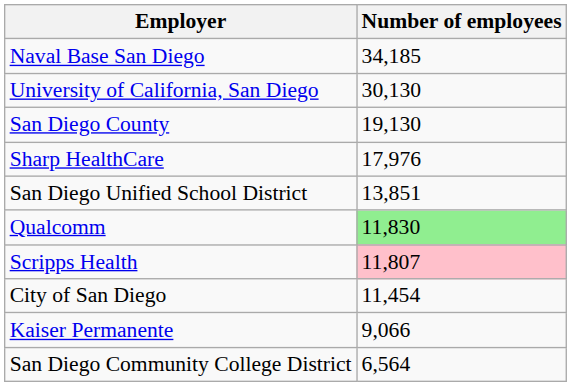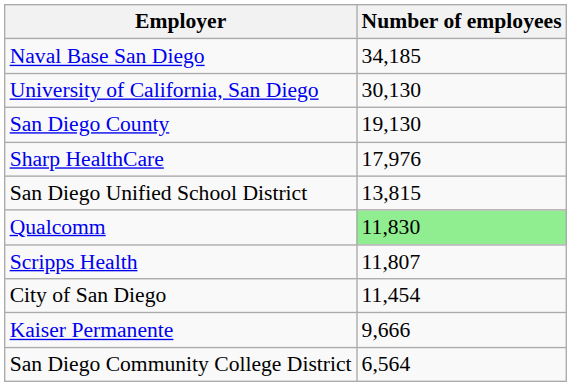San Diego Unified School District | Number of employees: 13,851 -> 13,815
Scripps Health | Number of employees: pink background -> no background
Kaiser Permanente | Number of employees: 9,066 -> 9,666
